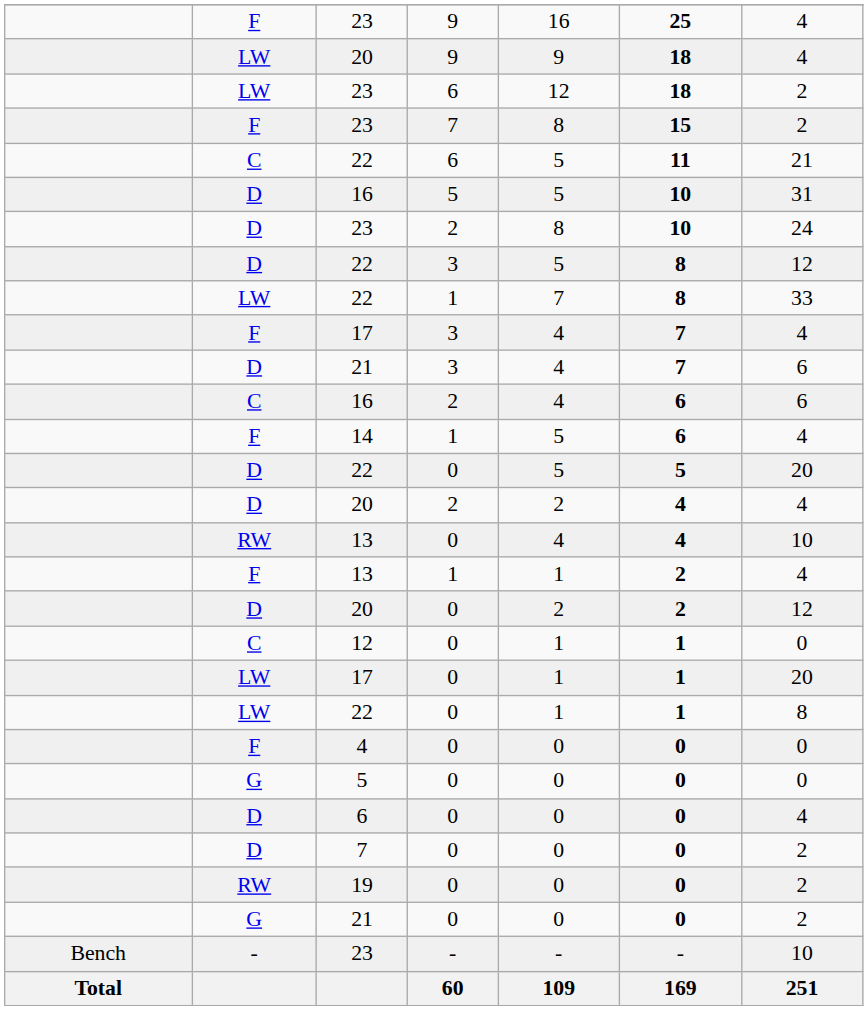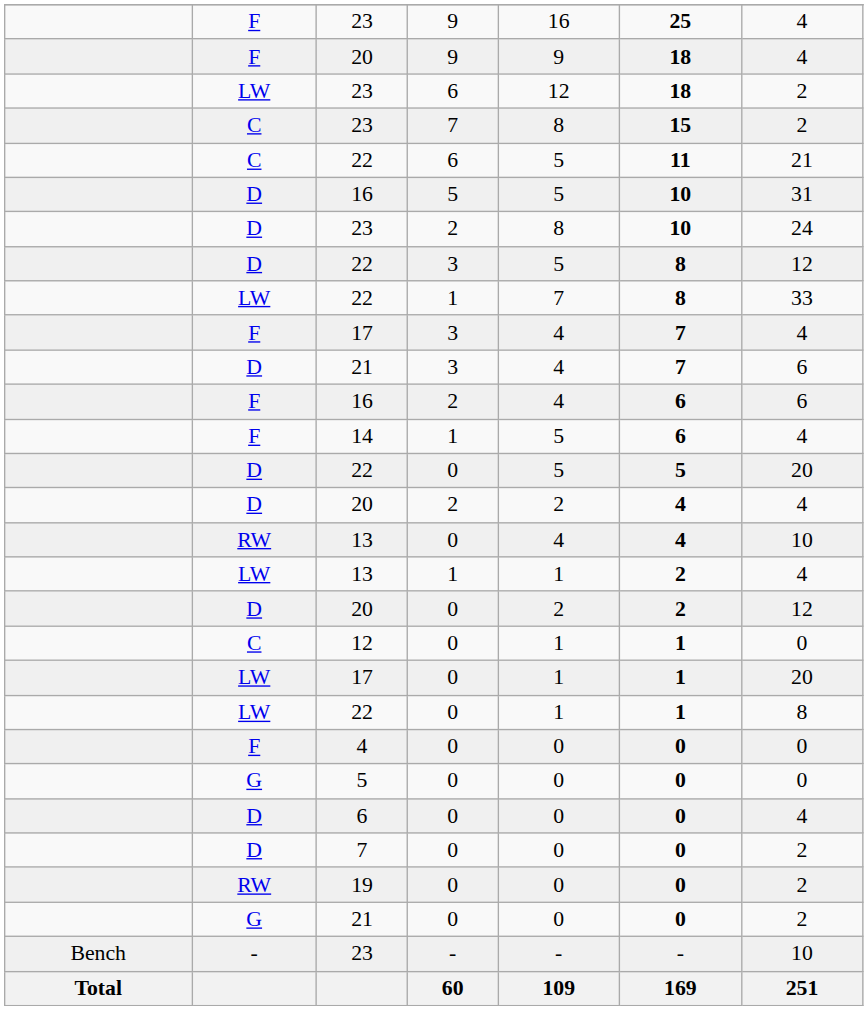20 / 9 | column 2: LW -> F
23 / 7 | column 2: F -> C
16 / 2 | column 2: C -> F
13 / 1 | column 2: F -> LW
